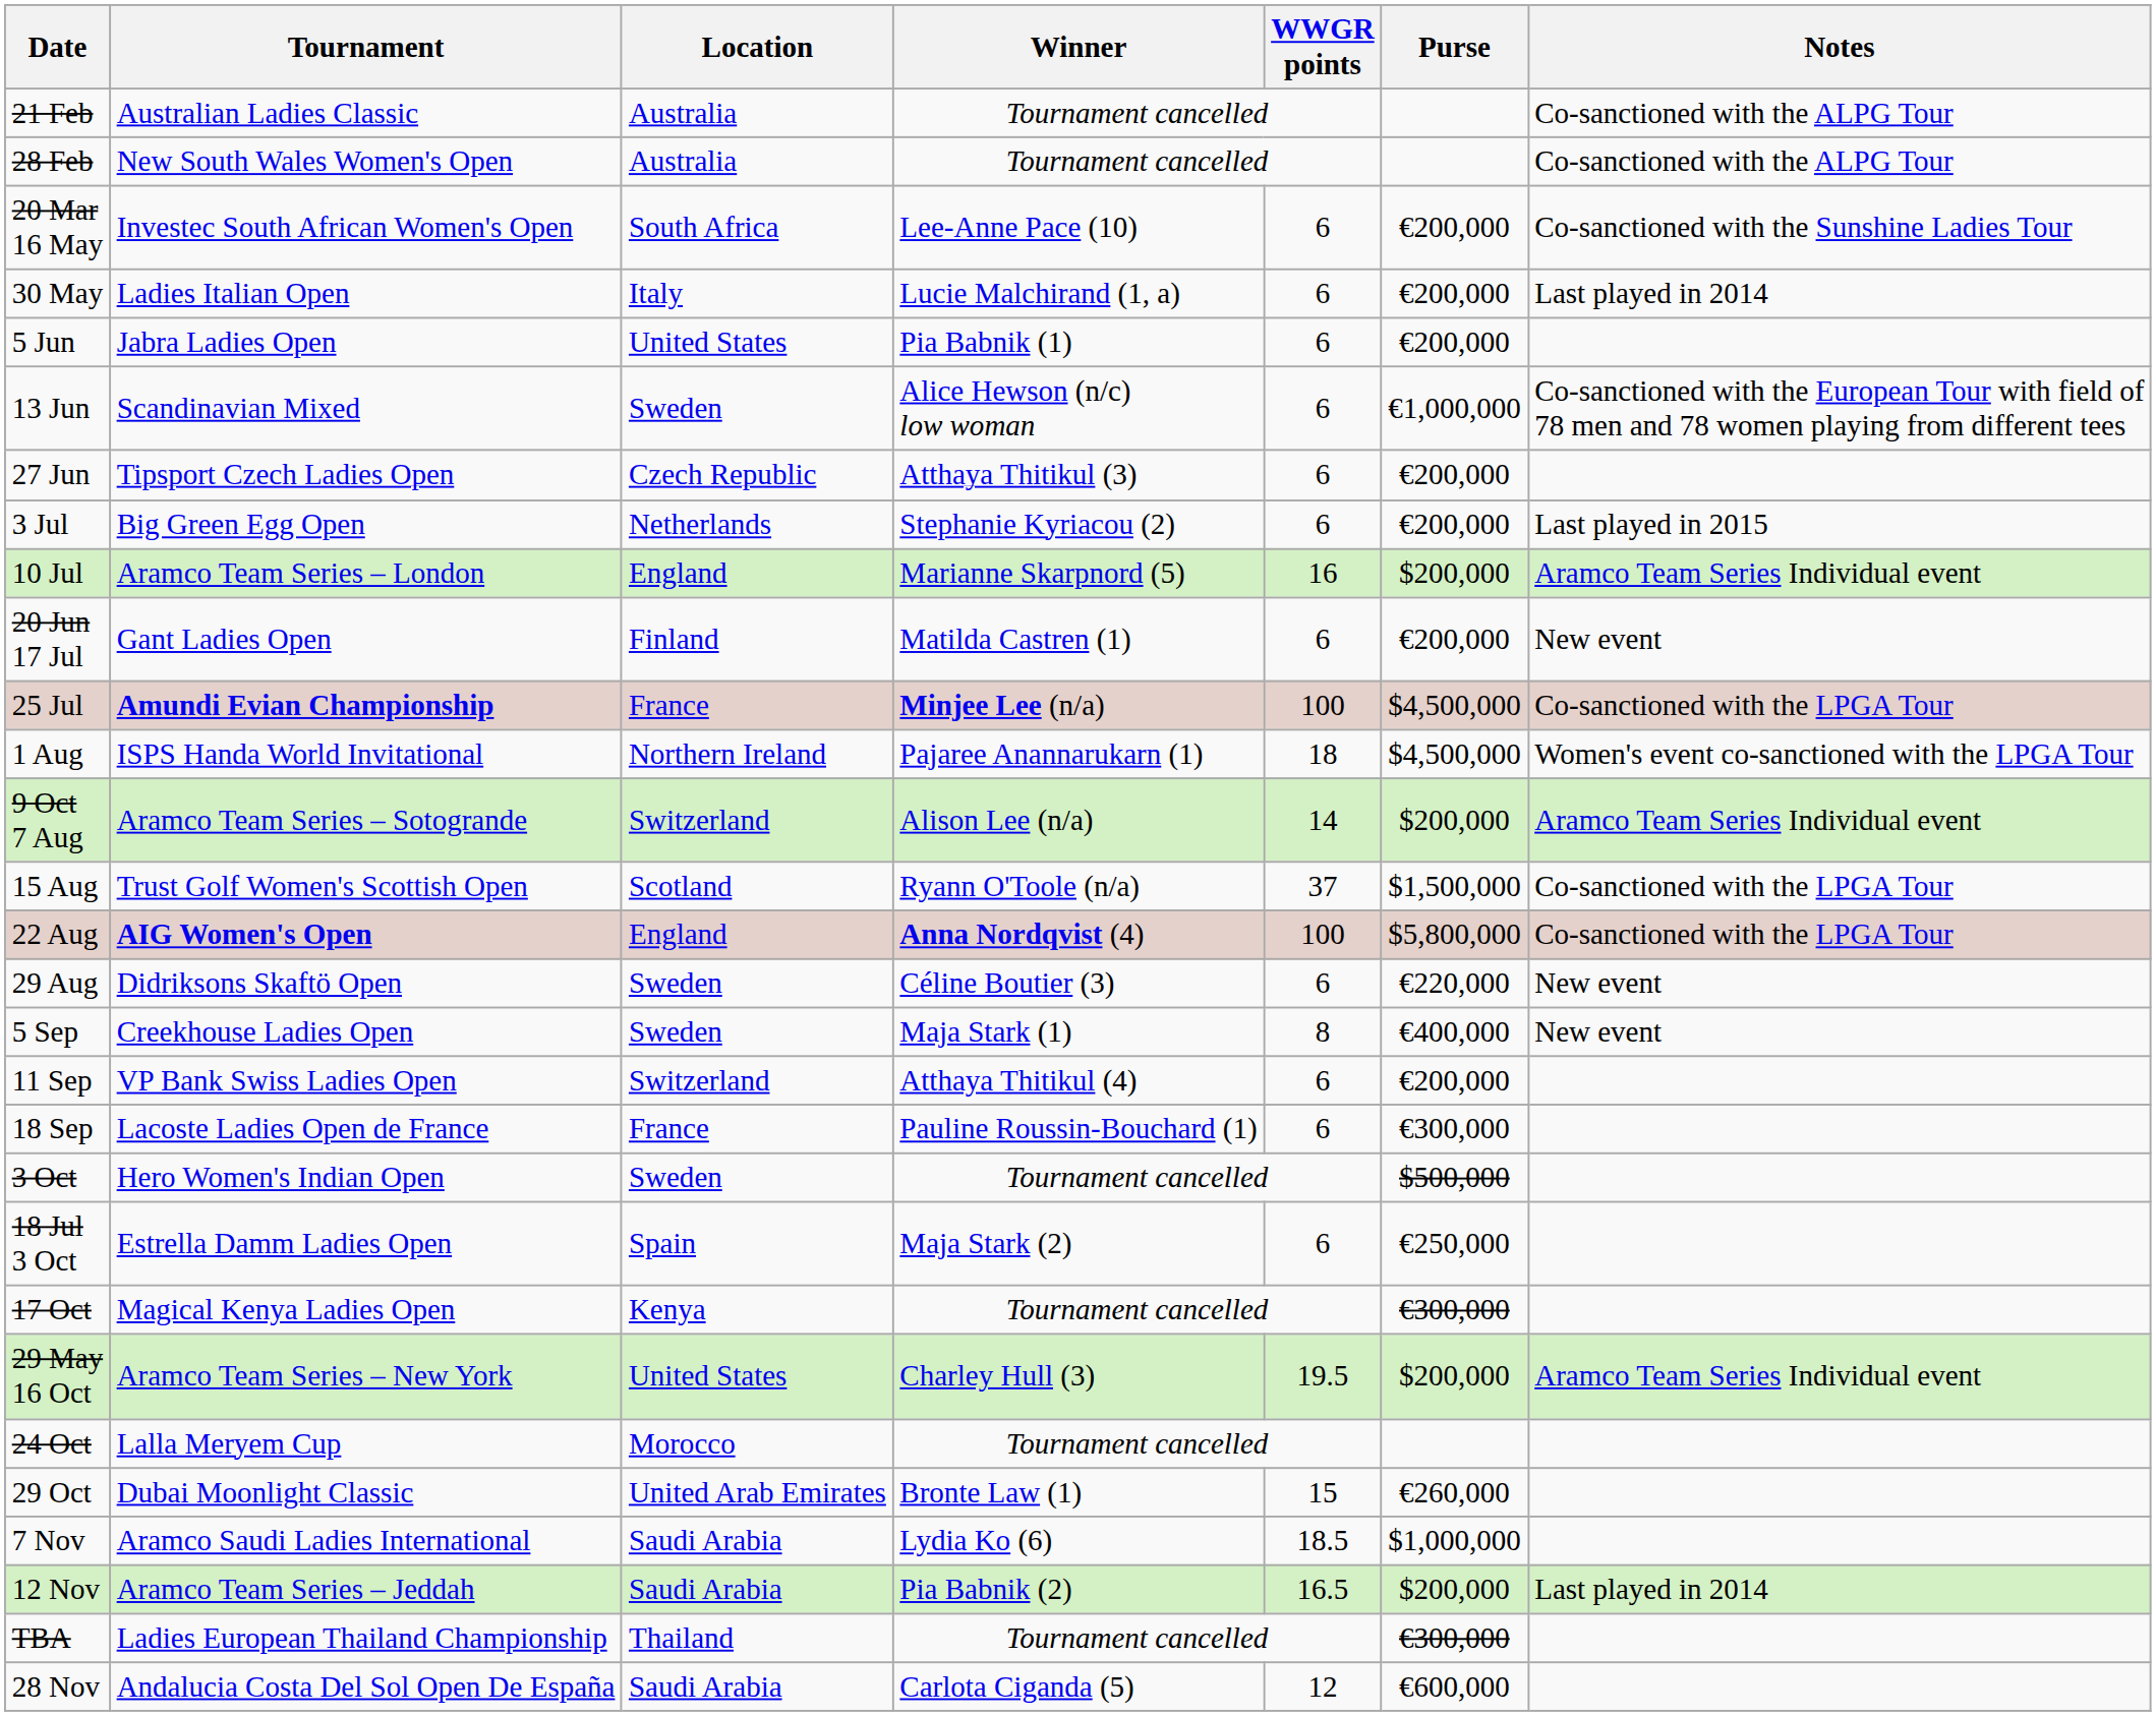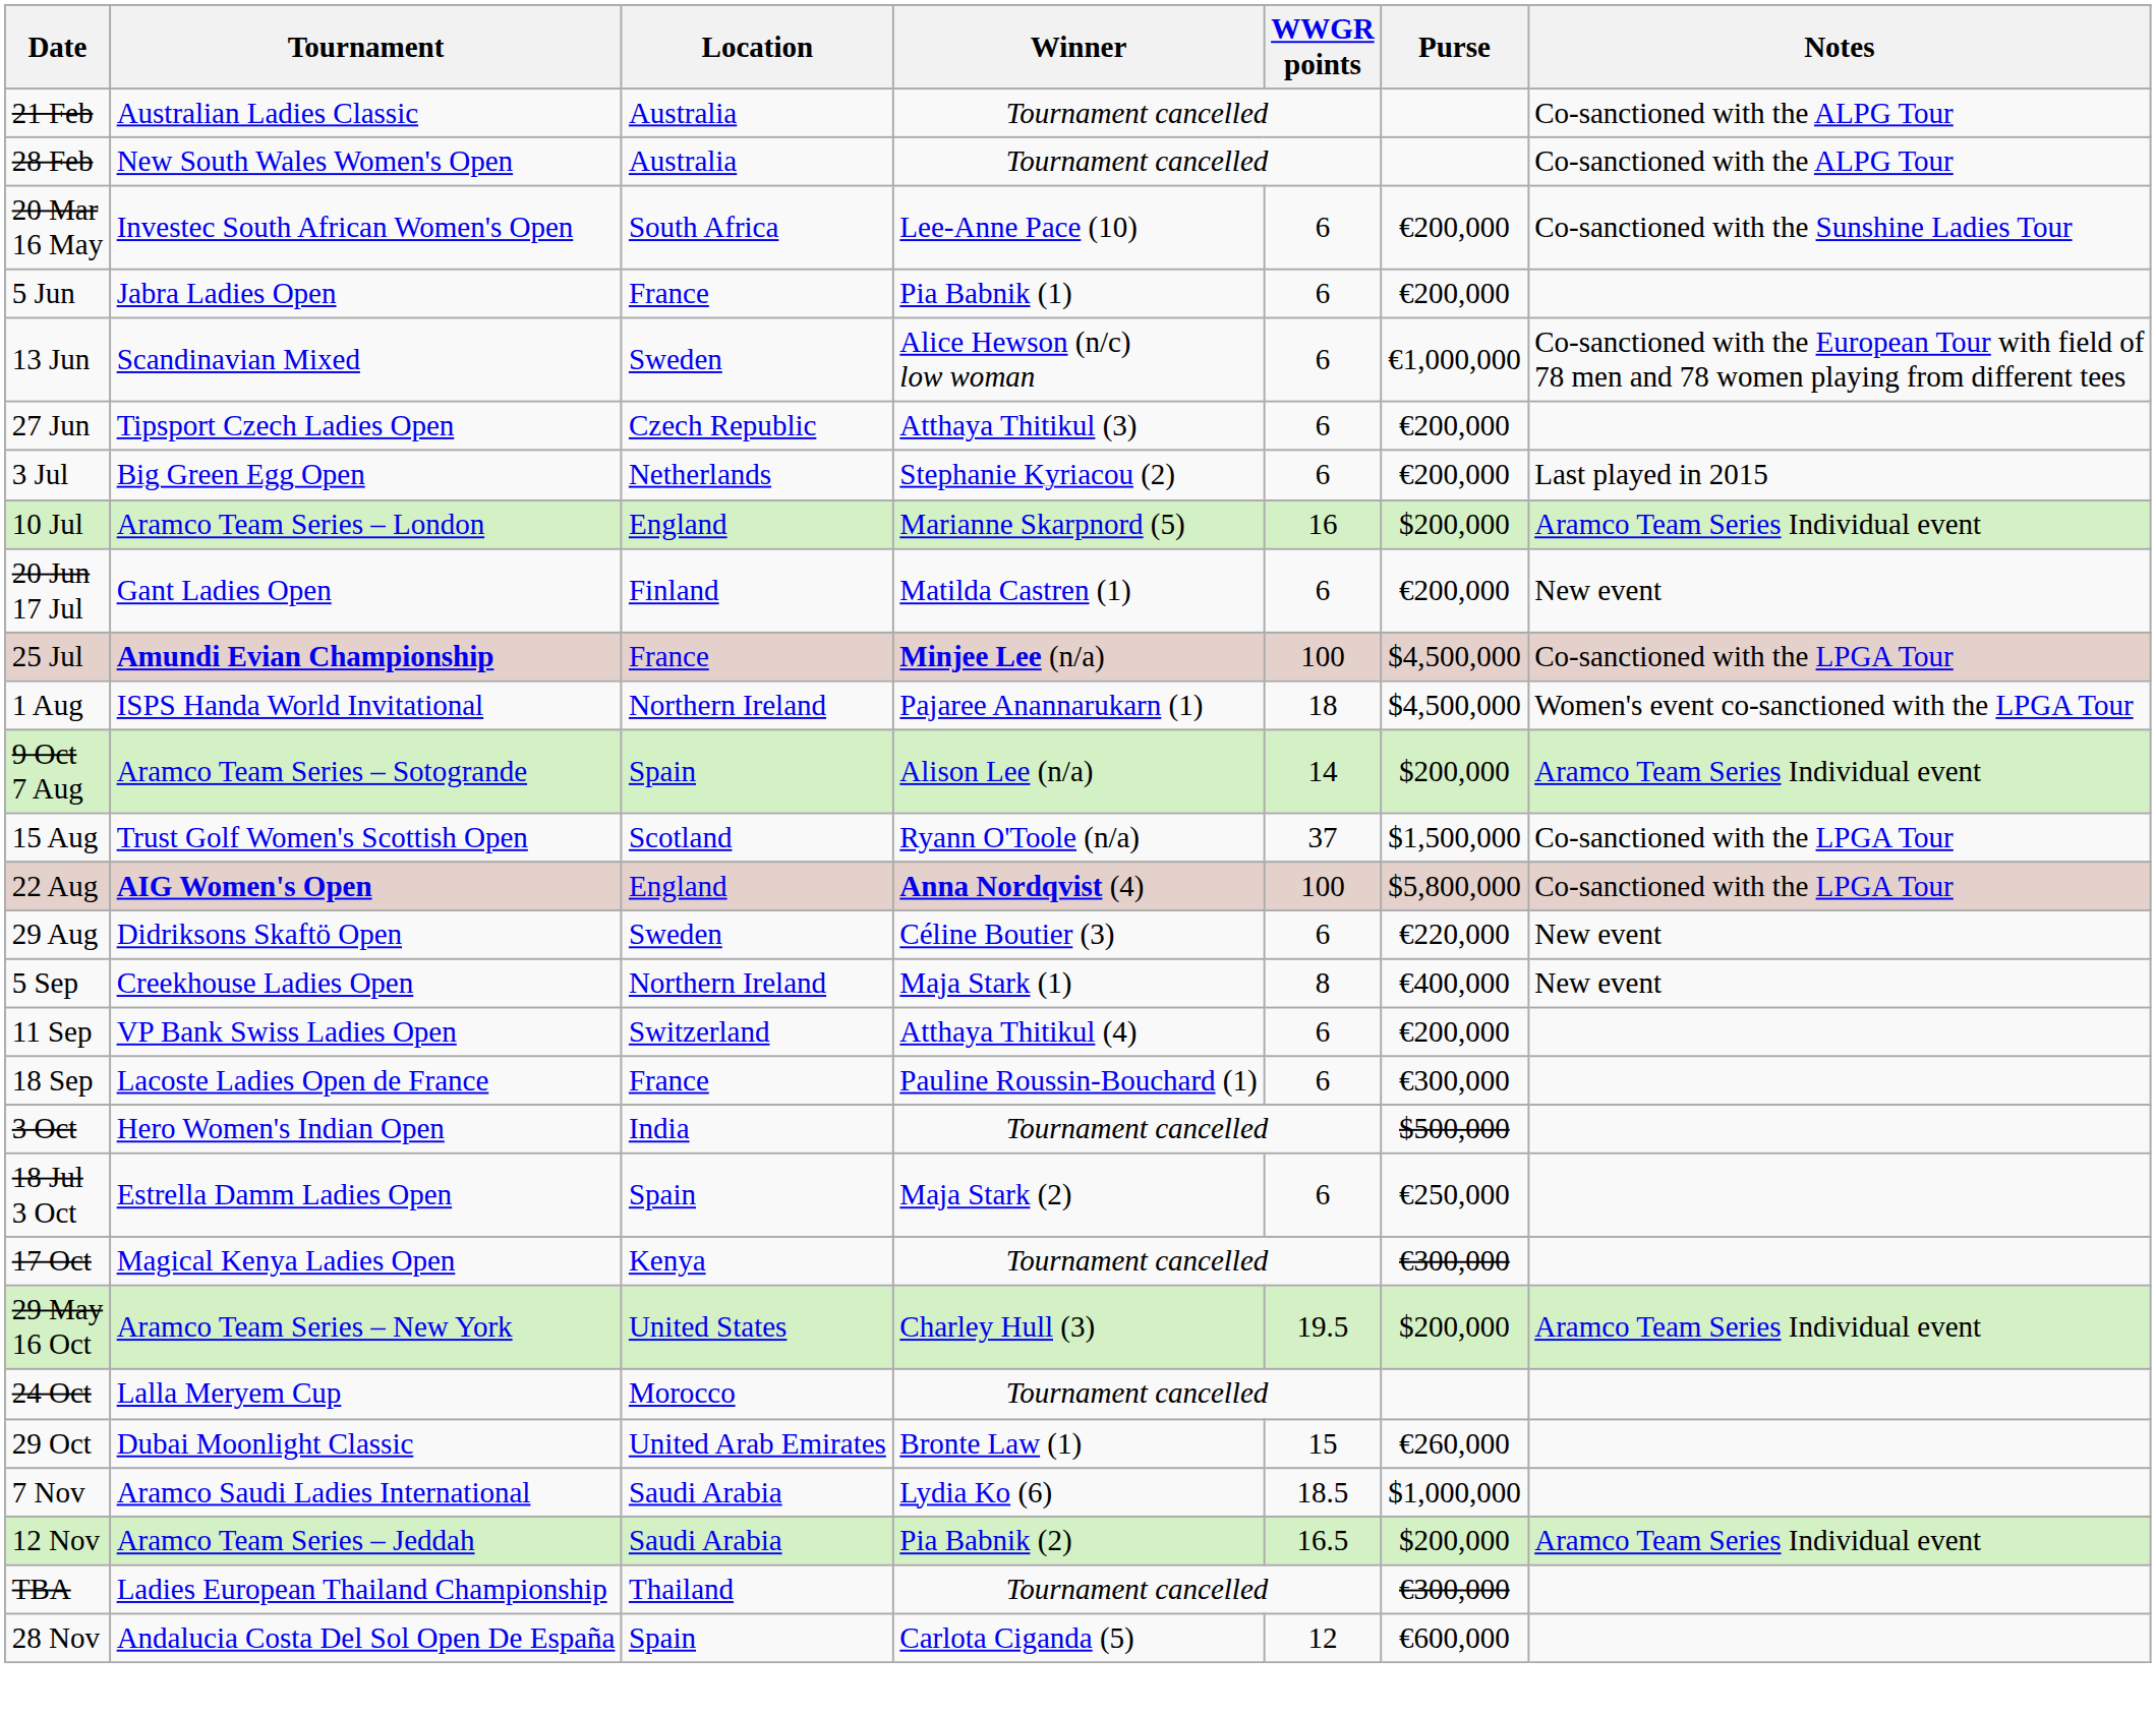- row: 30 May | Ladies Italian Open | Italy | Lucie Malchirand (1, a) | 6 | €200,000 | Last played in 2014
5 Jun | Location: United States -> France
9 Oct 7 Aug | Location: Switzerland -> Spain
5 Sep | Location: Sweden -> Northern Ireland
3 Oct | Location: Sweden -> India
12 Nov | Notes: Last played in 2014 -> Aramco Team Series Individual event
28 Nov | Location: Saudi Arabia -> Spain
